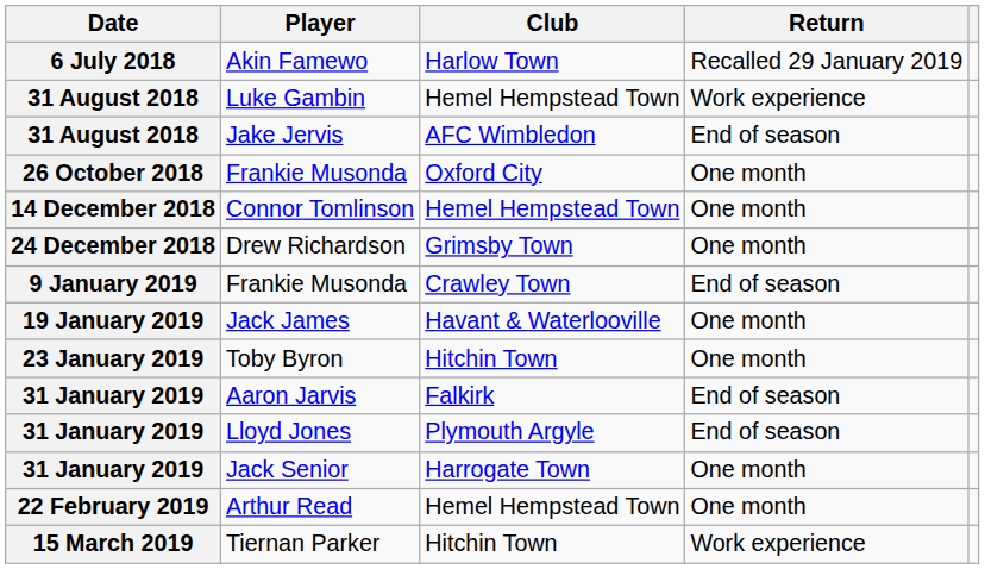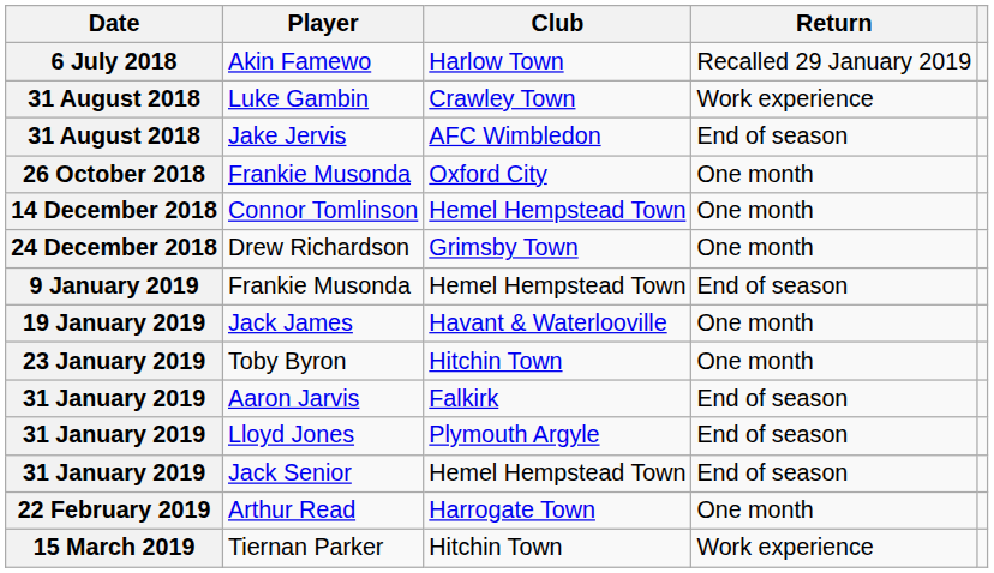Luke Gambin | Club: Hemel Hempstead Town -> Crawley Town
9 January 2019 / Frankie Musonda | Club: Crawley Town -> Hemel Hempstead Town
Jack Senior | Club: Harrogate Town -> Hemel Hempstead Town
Jack Senior | Return: One month -> End of season
Arthur Read | Club: Hemel Hempstead Town -> Harrogate Town
